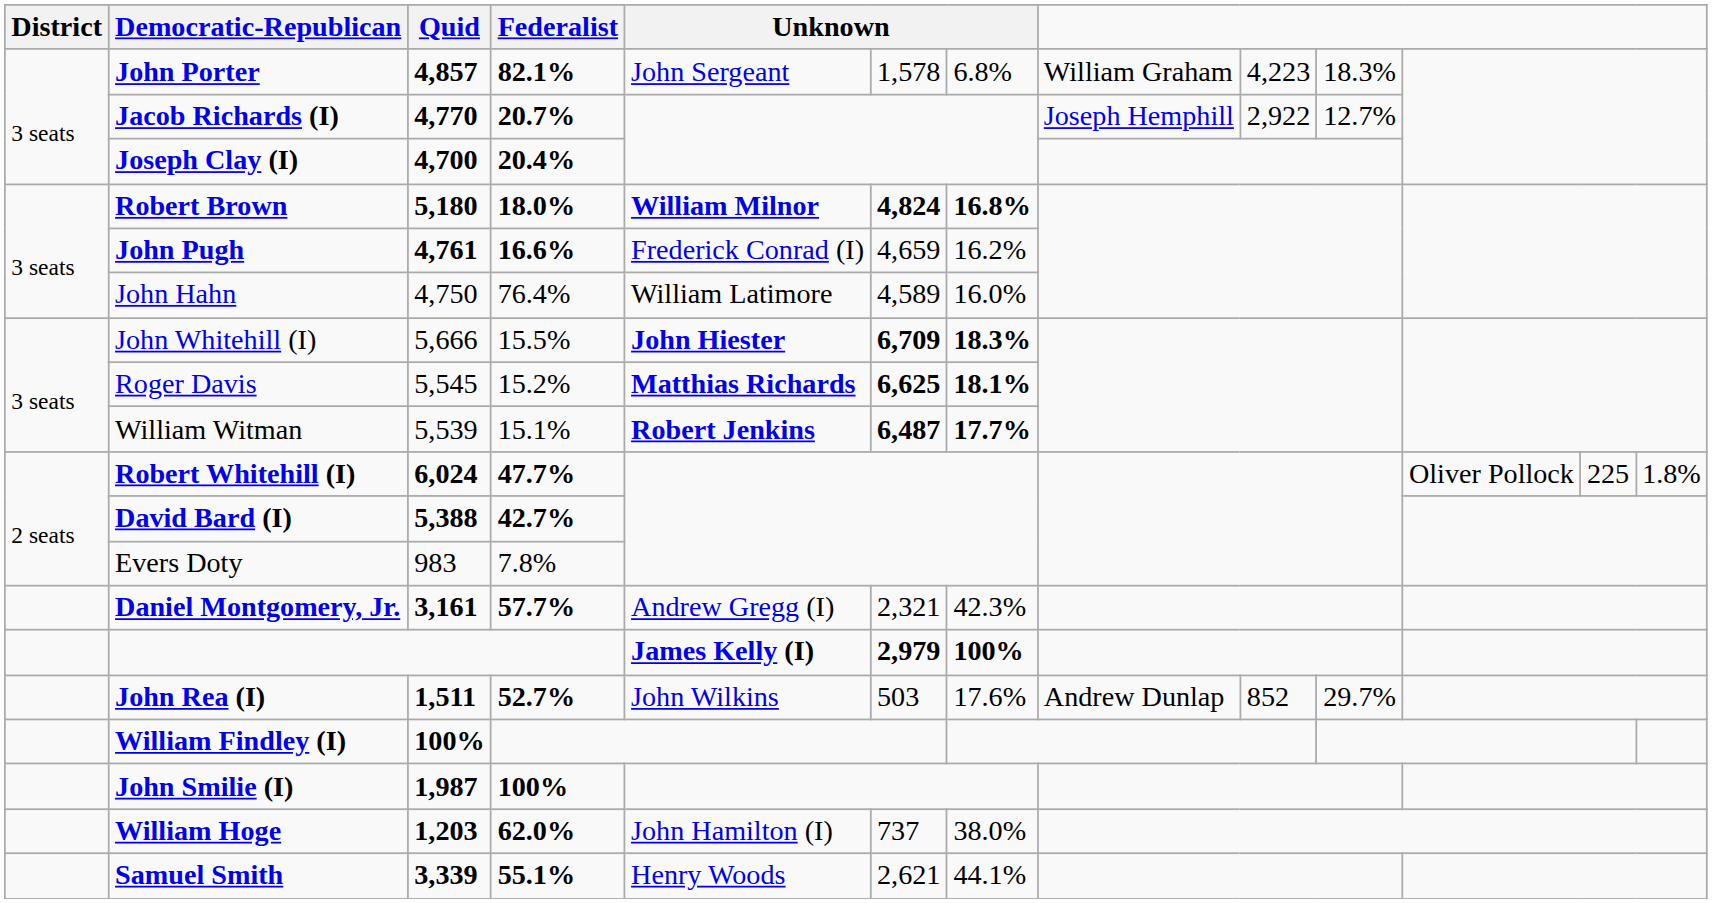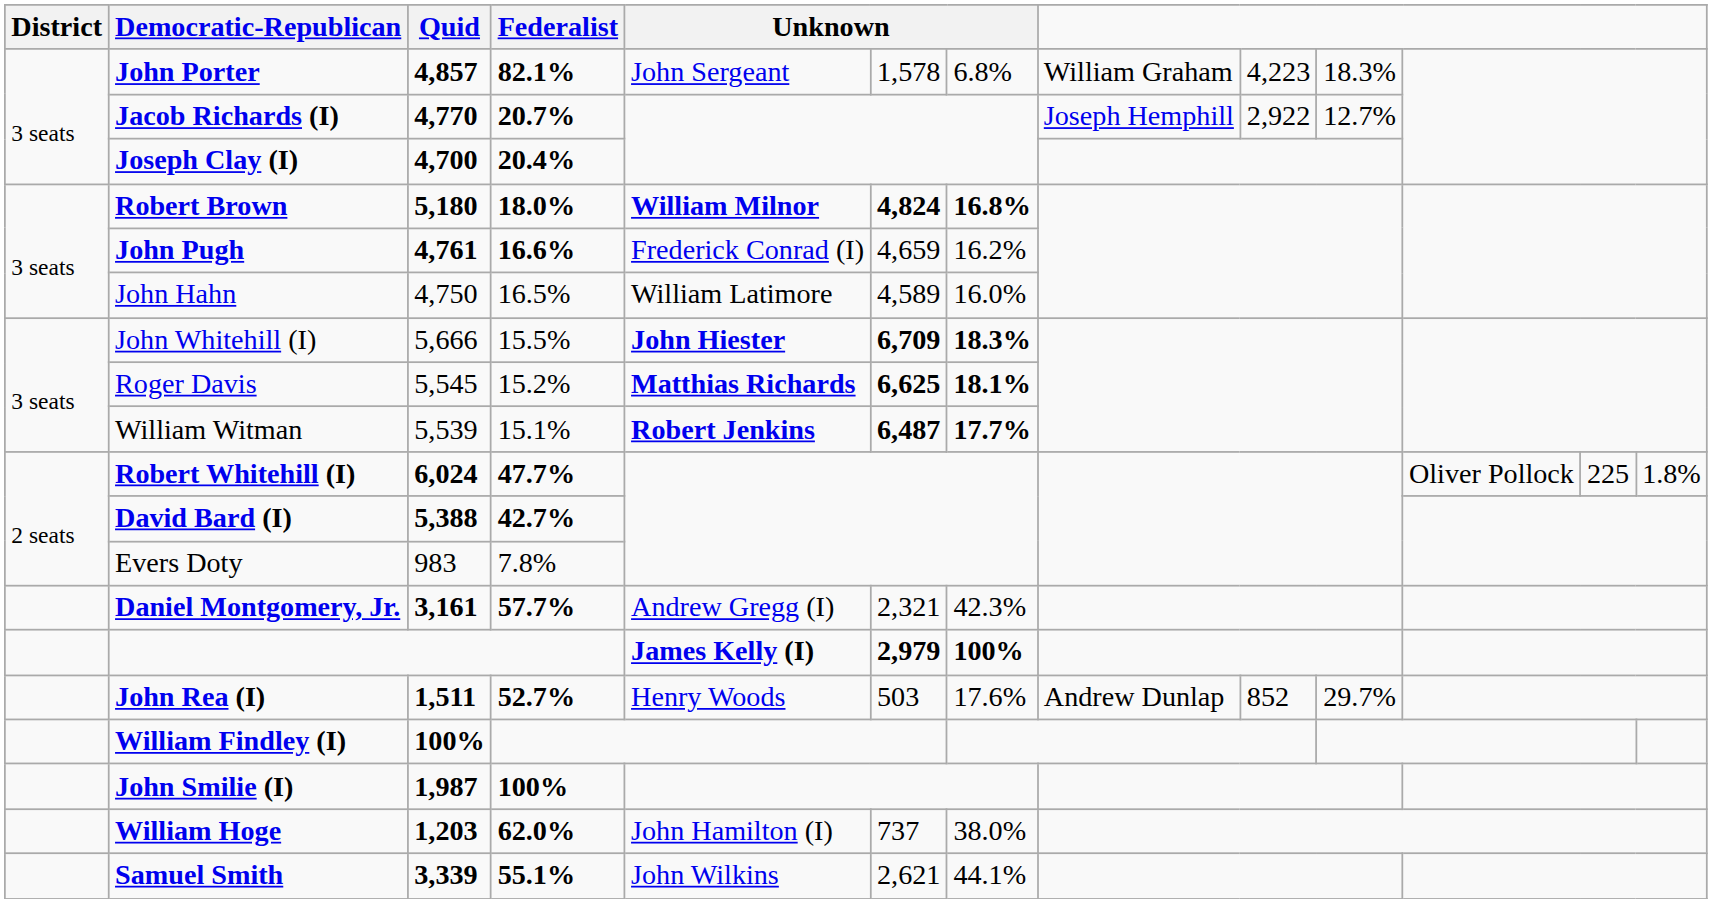John Hahn | Federalist: 76.4% -> 16.5%
John Rea (I) | column 5: John Wilkins -> Henry Woods
Samuel Smith | column 5: Henry Woods -> John Wilkins
